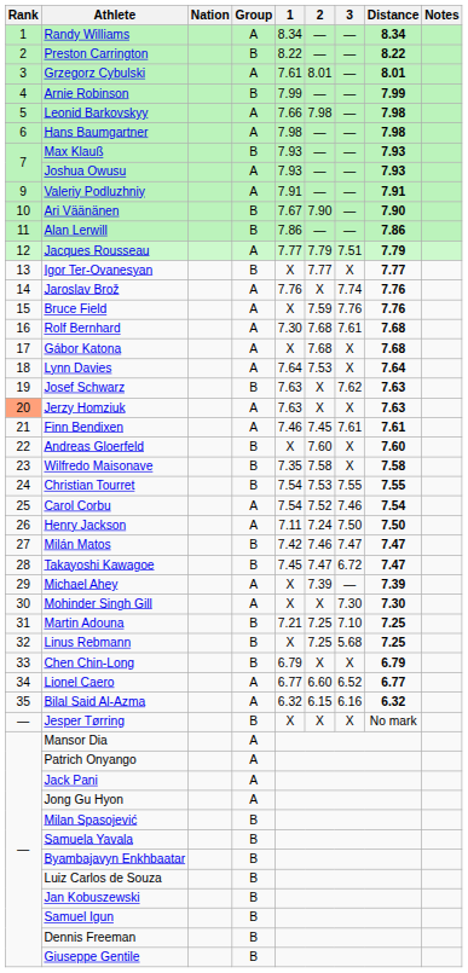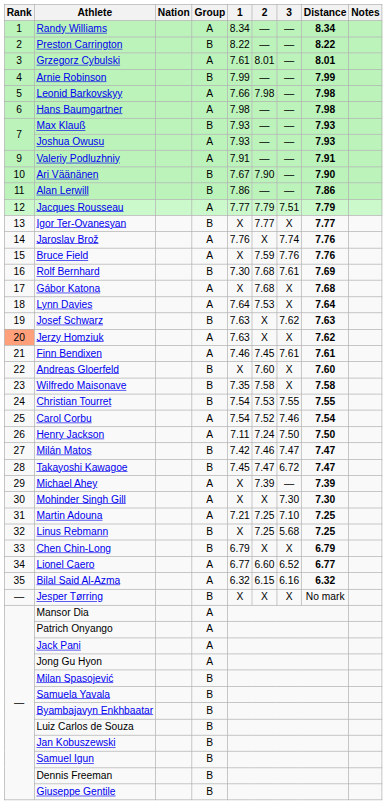Rolf Bernhard | Group: A -> B
Rolf Bernhard | Distance: 7.68 -> 7.69
Jerzy Homziuk | Distance: 7.63 -> 7.62
Martin Adouna | Group: B -> A
